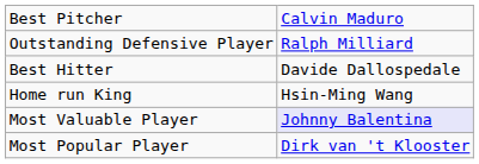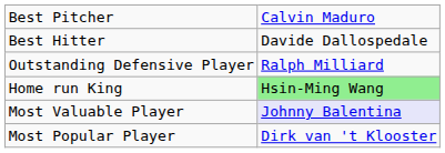rows swapped: Best Hitter <-> Outstanding Defensive Player
Home run King | column 2: no background -> lightgreen background
